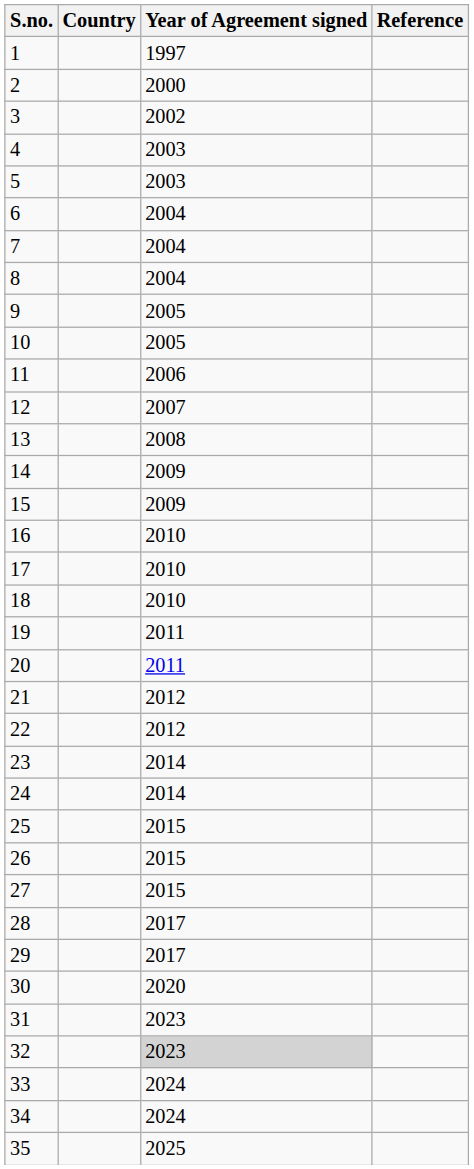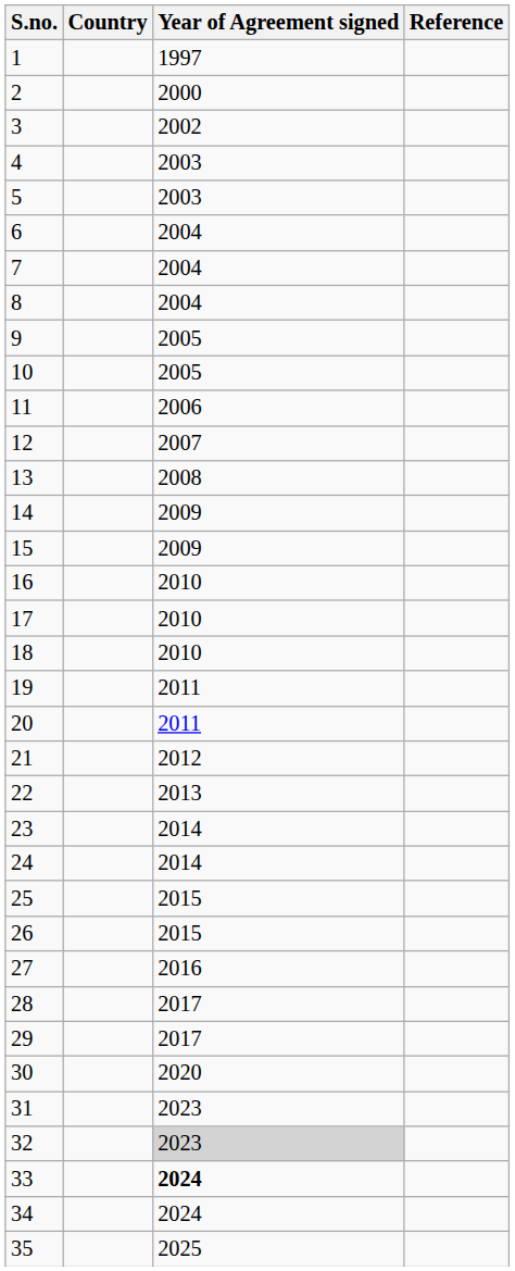22 | Year of Agreement signed: 2012 -> 2013
27 | Year of Agreement signed: 2015 -> 2016
33 | Year of Agreement signed: normal -> bold
